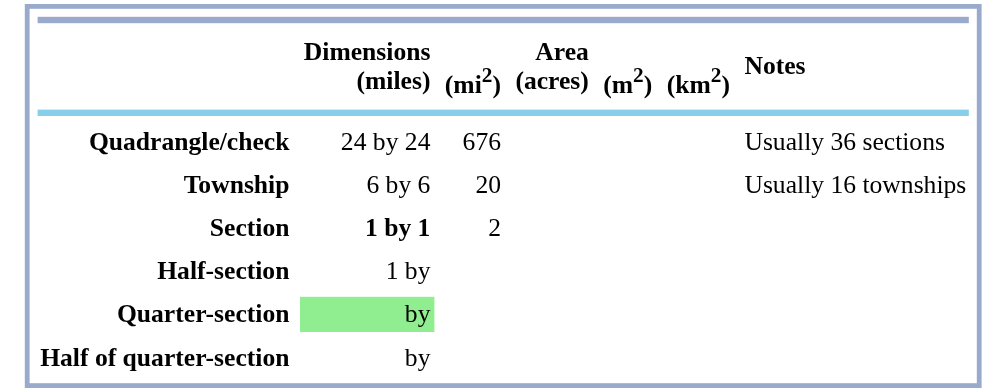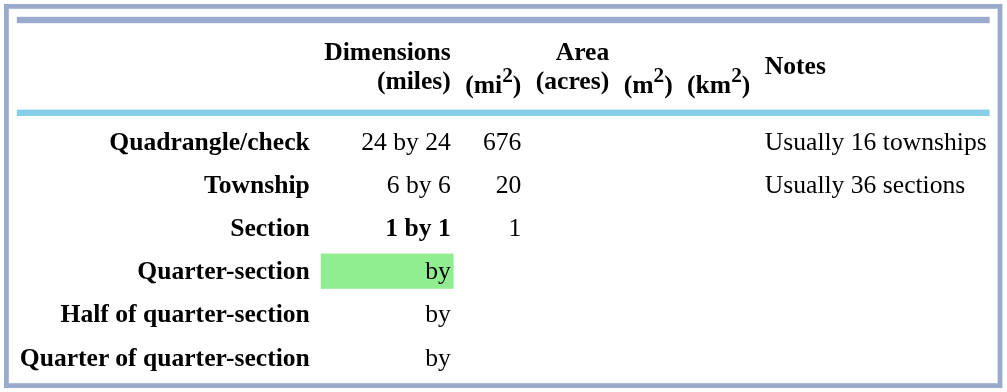Quadrangle/check | Notes: Usually 36 sections -> Usually 16 townships
Township | Notes: Usually 16 townships -> Usually 36 sections
Section | (mi2): 2 -> 1
- row: Half-section | 1 by
+ row: Quarter of quarter-section | by
